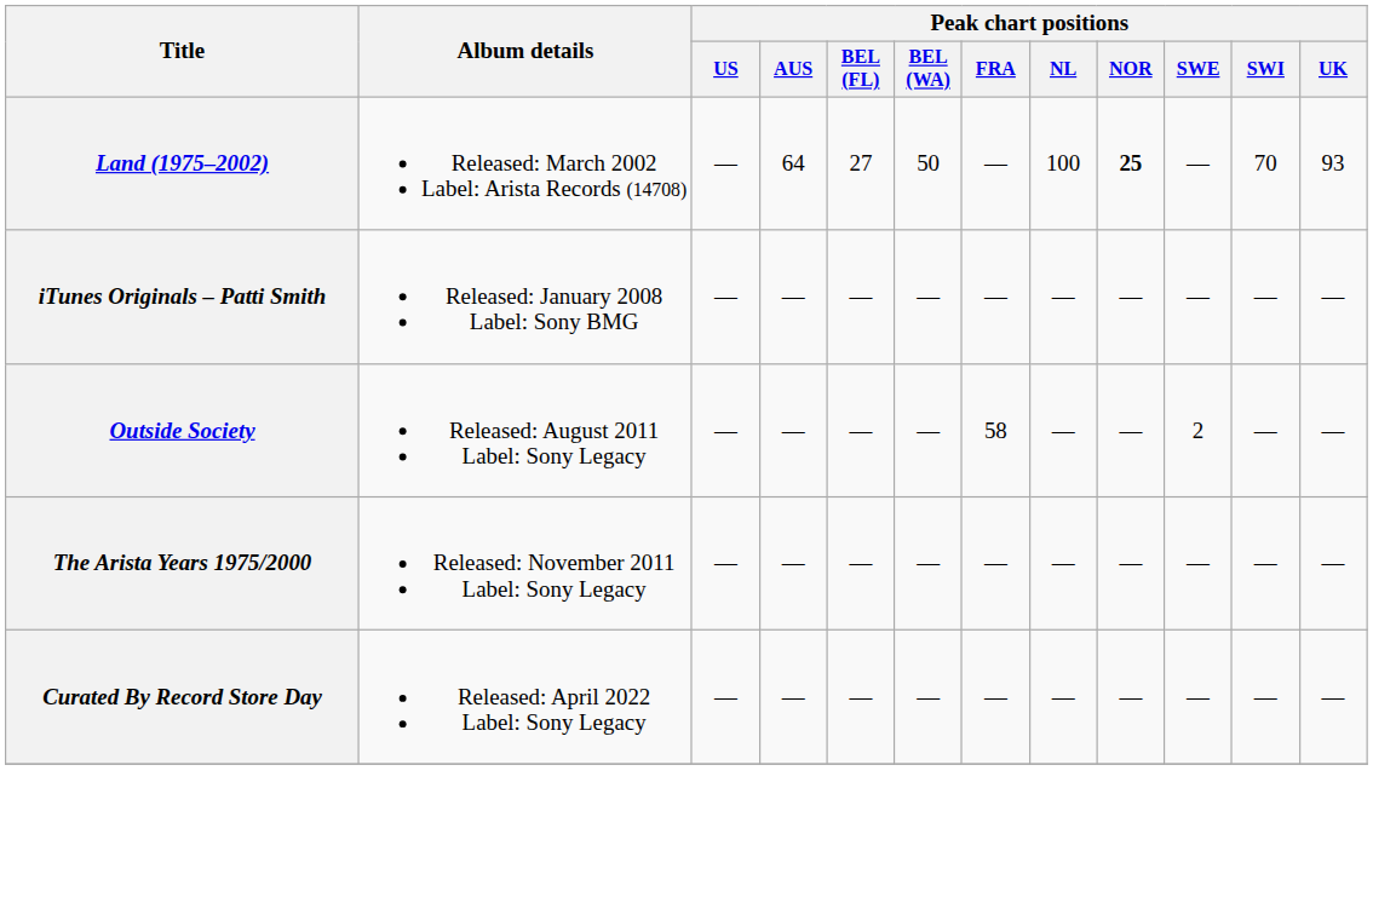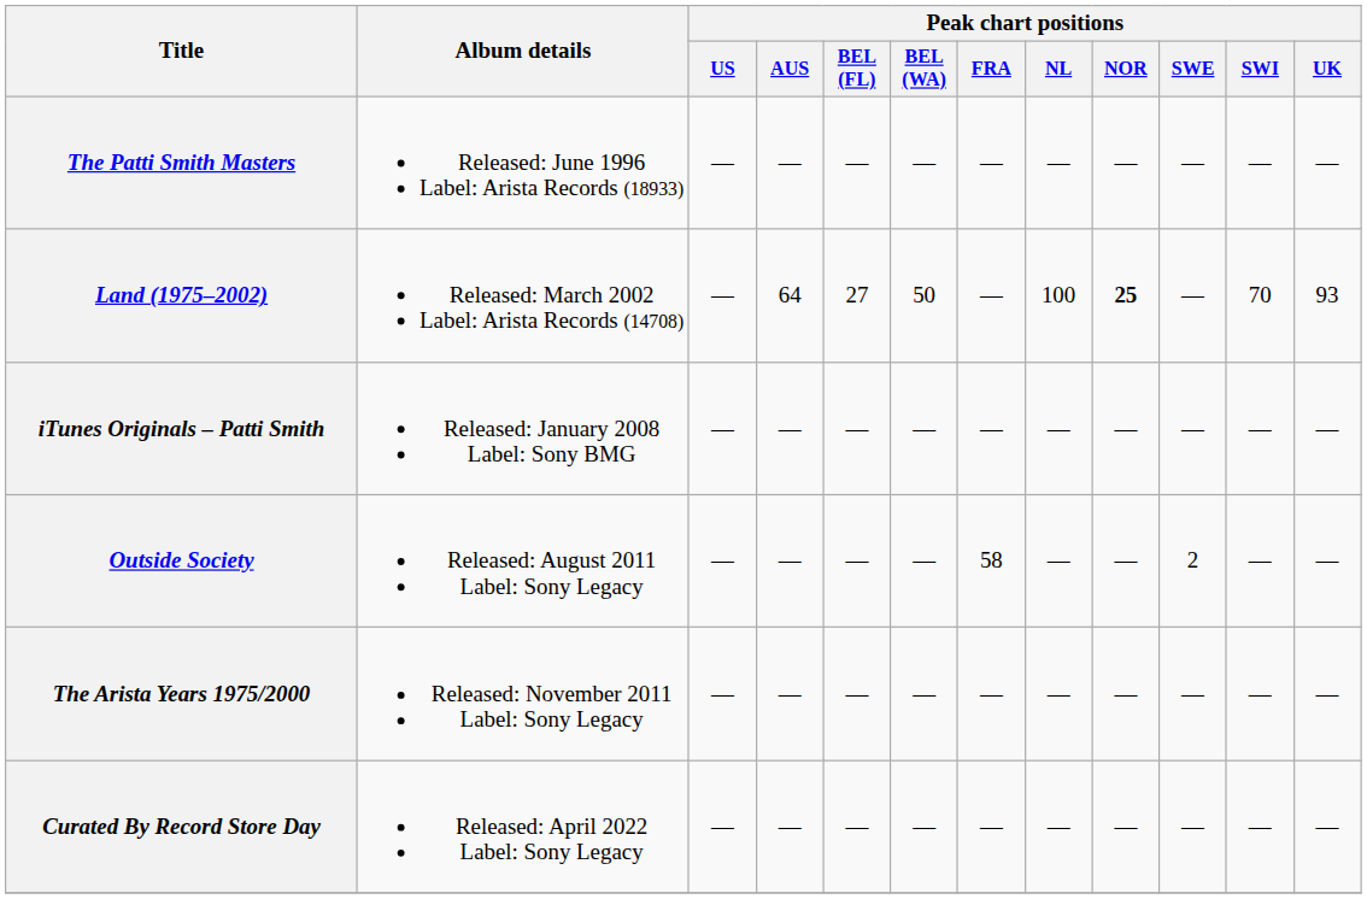+ row: The Patti Smith Masters | Released: June 1996 Label: Arista Records (18933) | — | — | — | — | — | — | — | — | — | —
